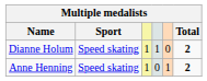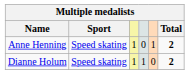rows swapped: Dianne Holum <-> Anne Henning
